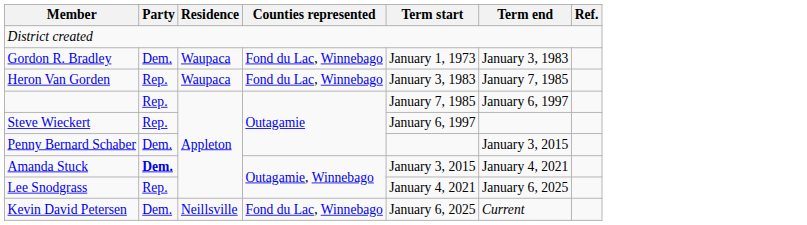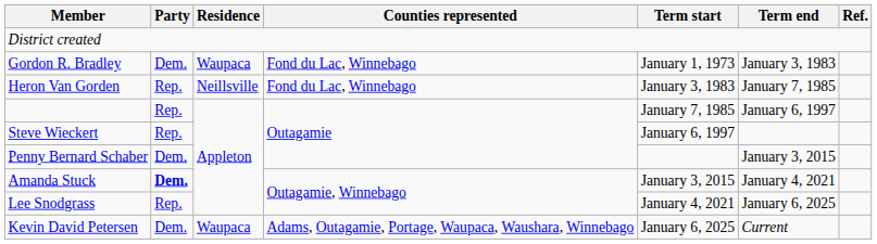Heron Van Gorden | Residence: Waupaca -> Neillsville
Kevin David Petersen | Residence: Neillsville -> Waupaca
Kevin David Petersen | Counties represented: Fond du Lac, Winnebago -> Adams, Outagamie, Portage, Waupaca, Waushara, Winnebago
